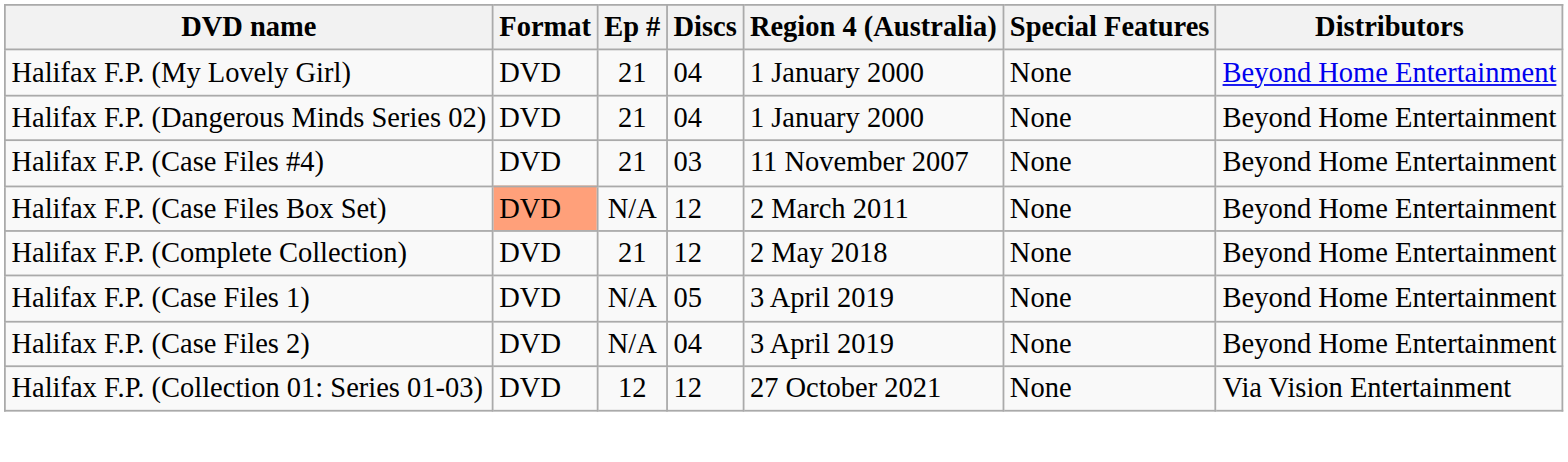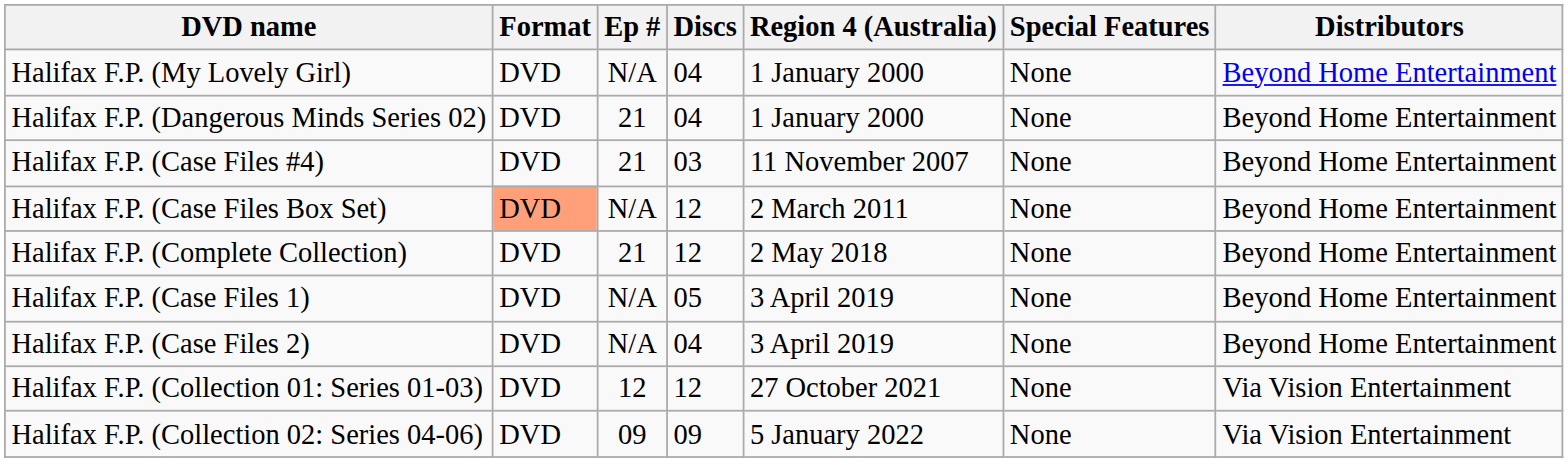Halifax F.P. (My Lovely Girl) | Ep #: 21 -> N/A
+ row: Halifax F.P. (Collection 02: Series 04-06) | DVD | 09 | 09 | 5 January 2022 | None | Via Vision Entertainment
